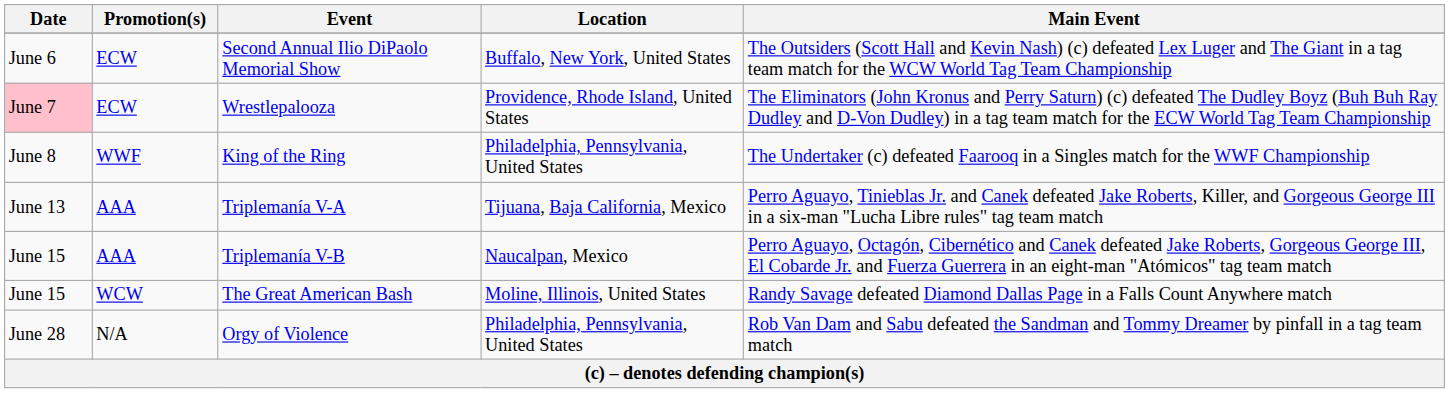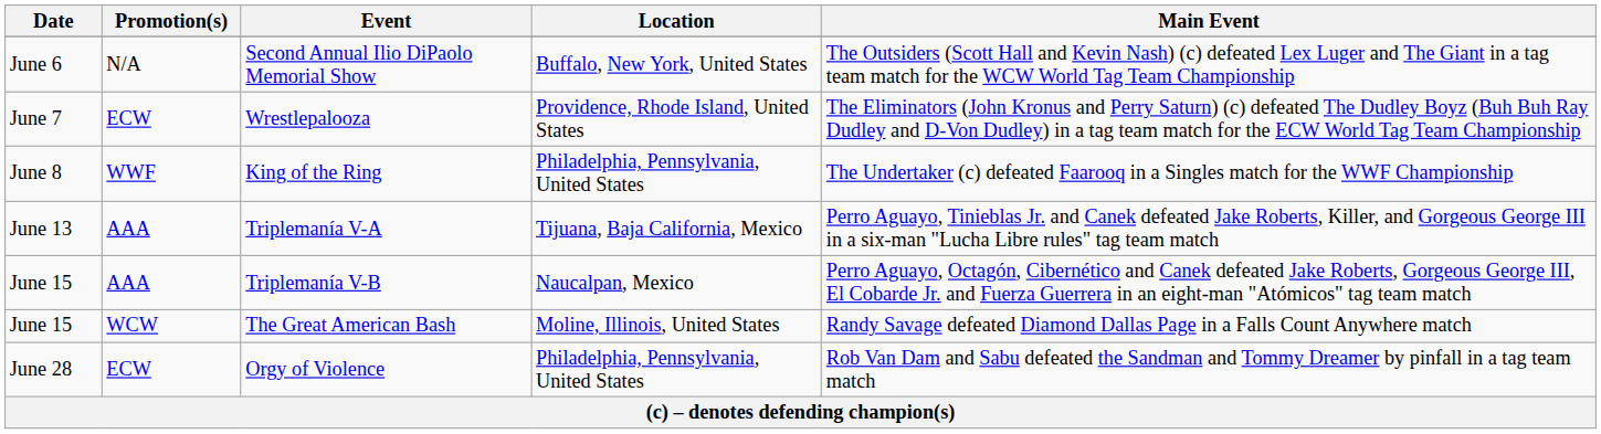Second Annual Ilio DiPaolo Memorial Show | Promotion(s): ECW -> N/A
Wrestlepalooza | Date: pink background -> no background
Orgy of Violence | Promotion(s): N/A -> ECW
